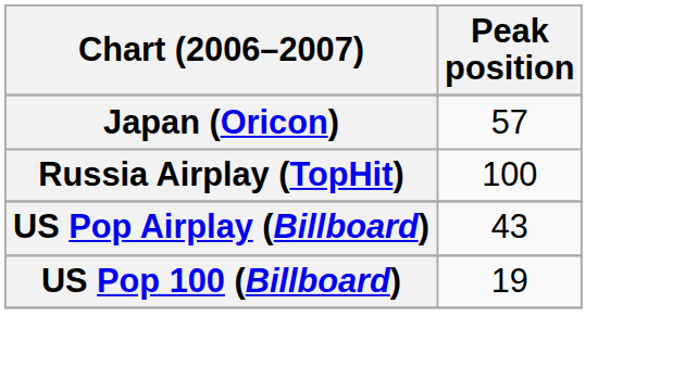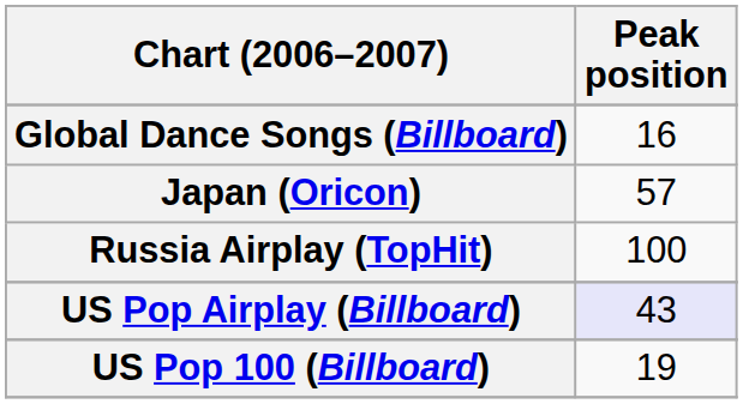+ row: Global Dance Songs (Billboard) | 16
US Pop Airplay (Billboard) | Peak position: no background -> lavender background
